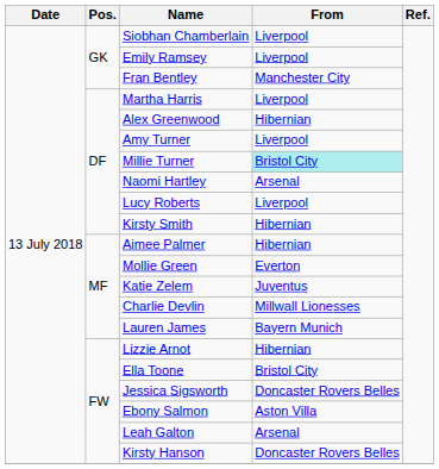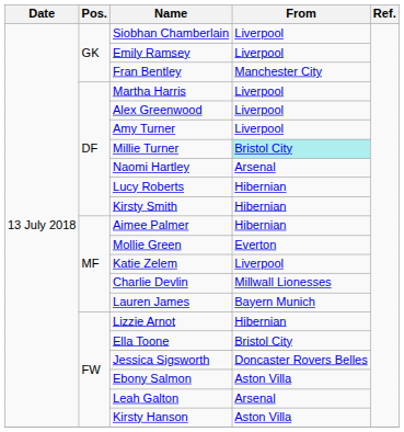Alex Greenwood | From: Hibernian -> Liverpool
Lucy Roberts | From: Liverpool -> Hibernian
Katie Zelem | From: Juventus -> Liverpool
Kirsty Hanson | From: Doncaster Rovers Belles -> Aston Villa
